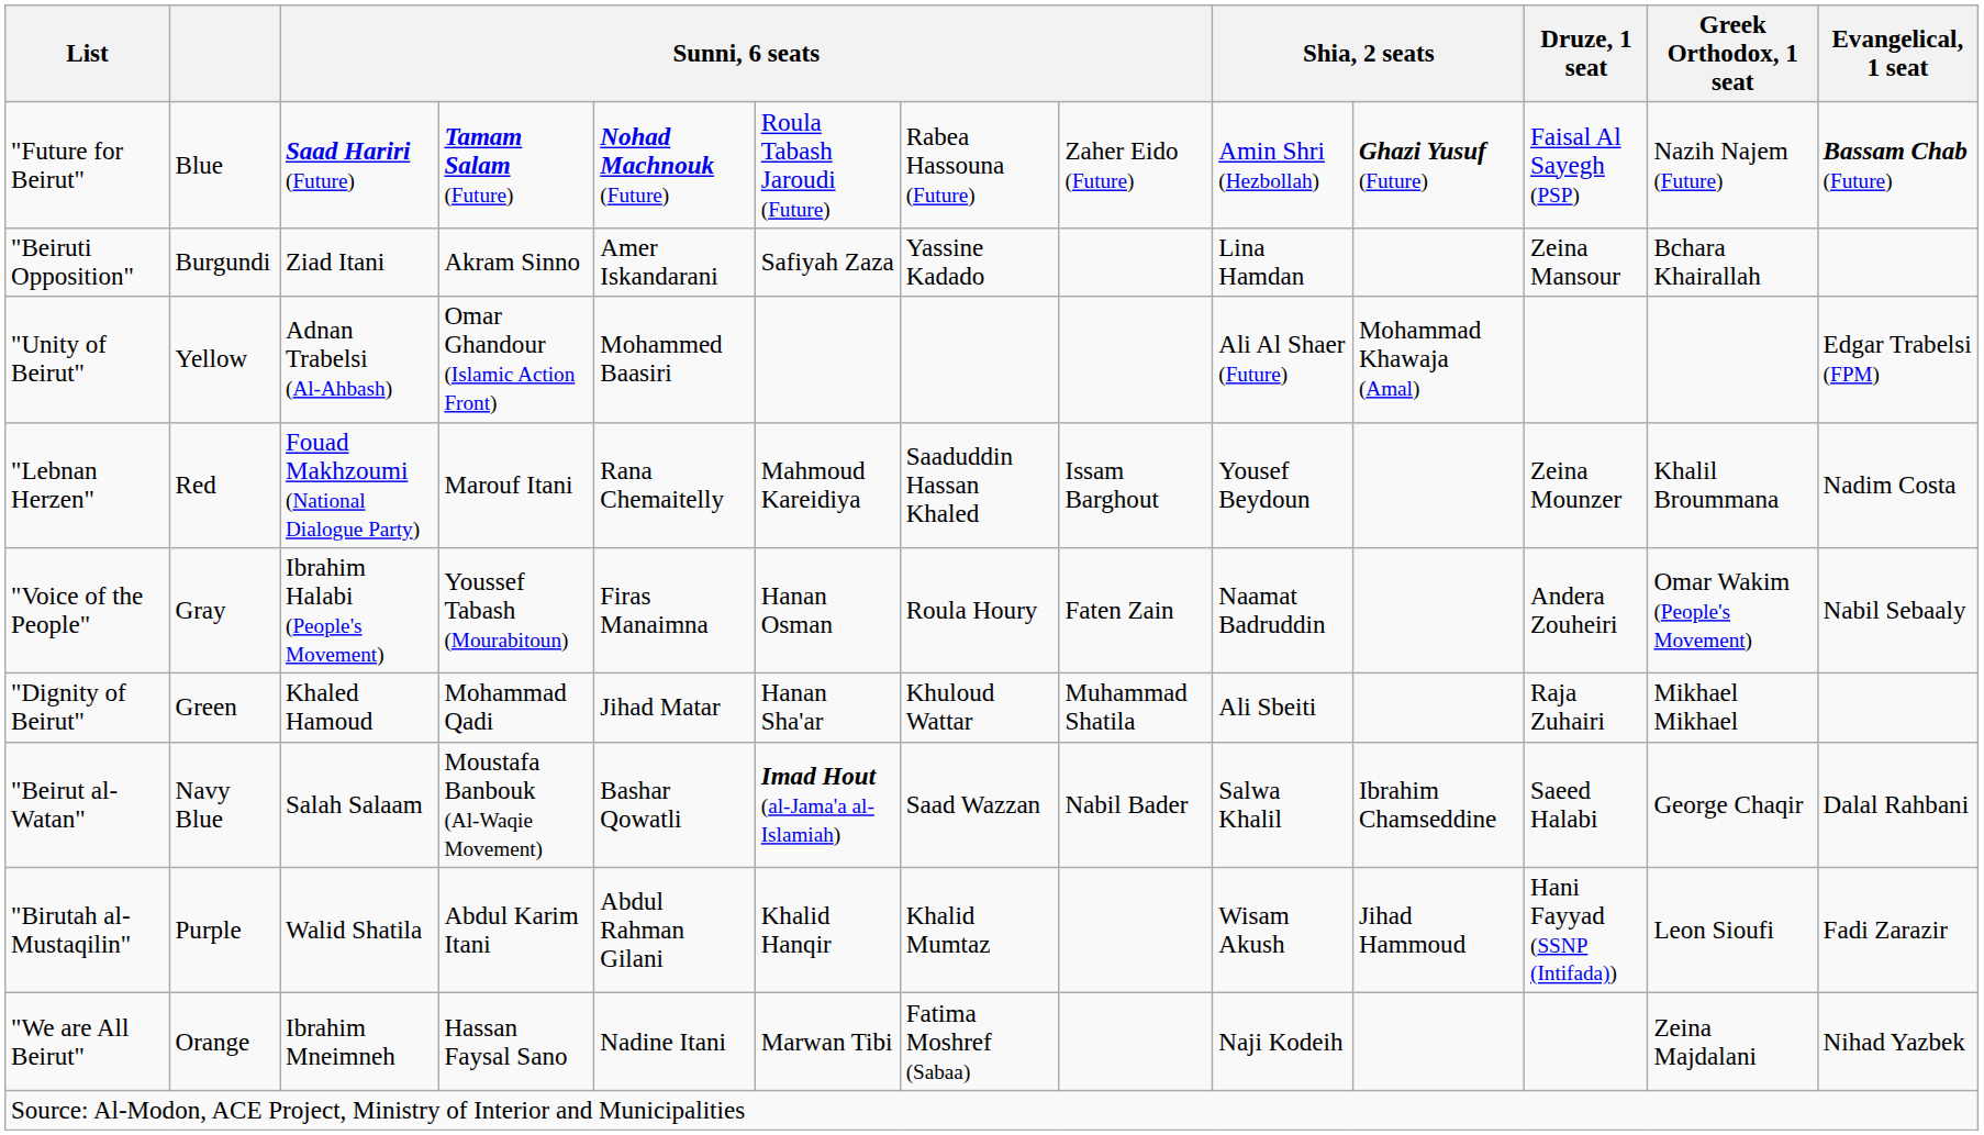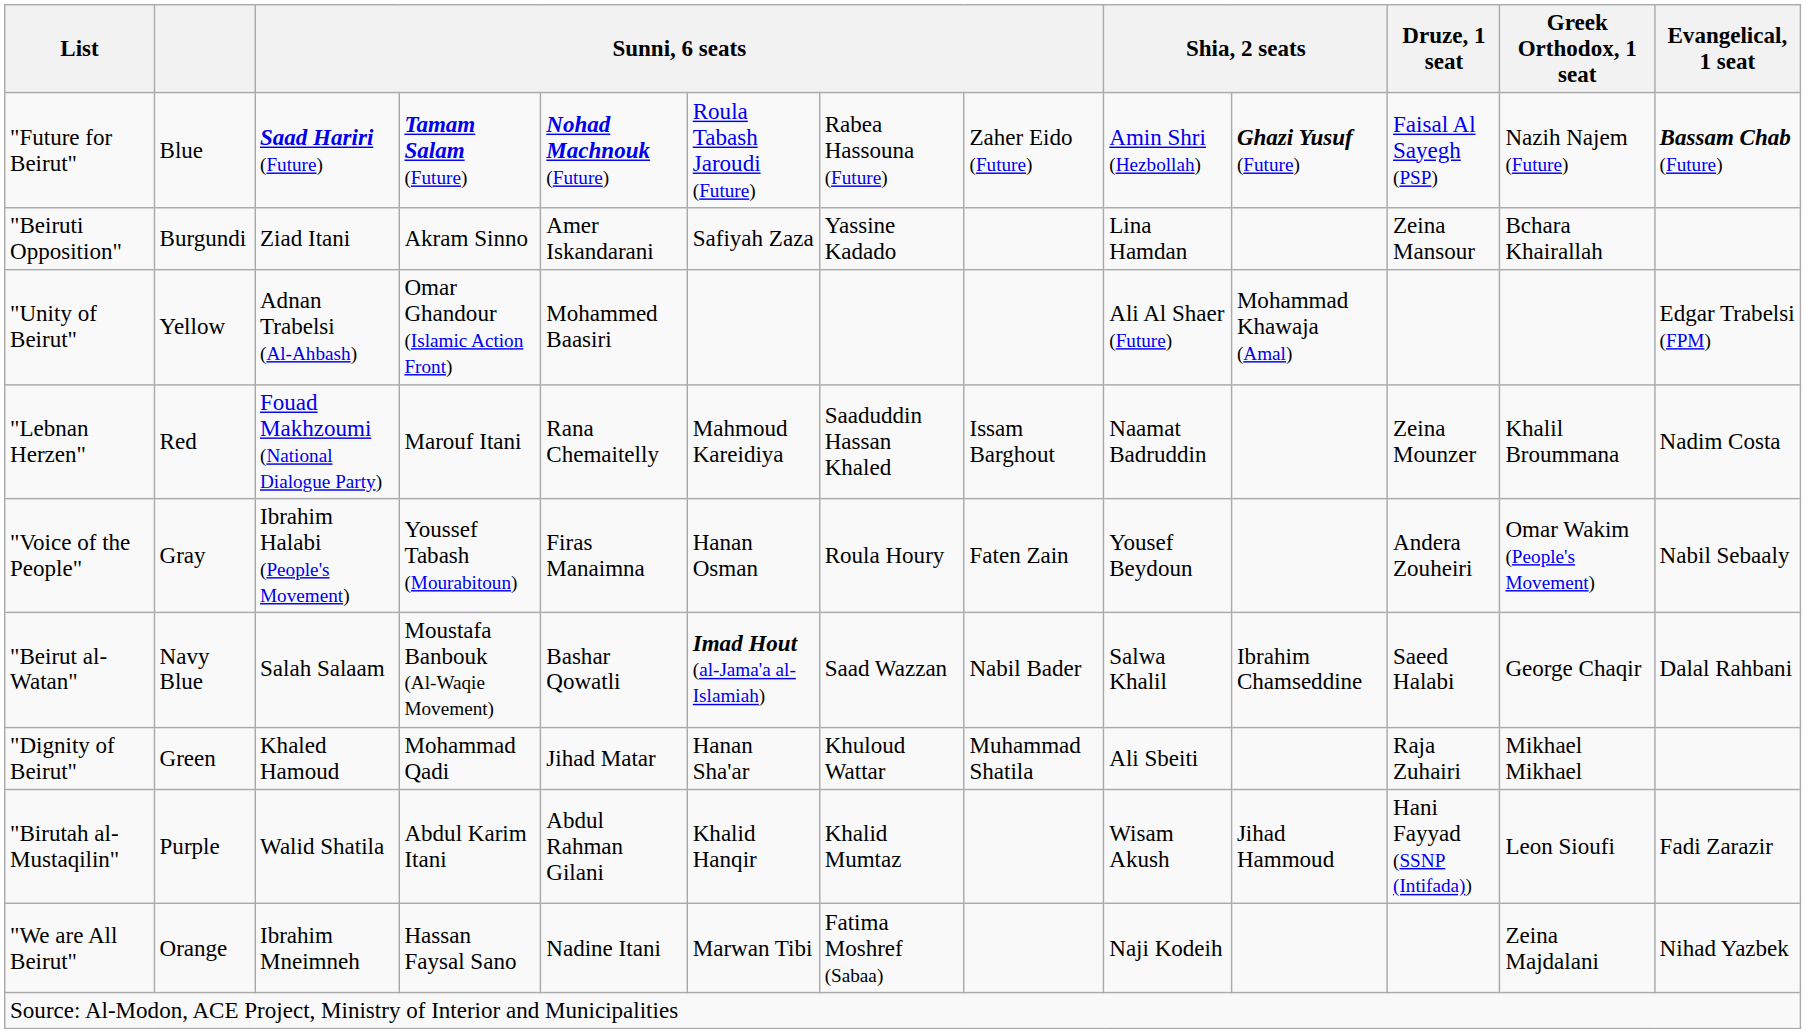"Lebnan Herzen" | column 9: Yousef Beydoun -> Naamat Badruddin
"Voice of the People" | column 9: Naamat Badruddin -> Yousef Beydoun
rows swapped: "Beirut al-Watan" <-> "Dignity of Beirut"
